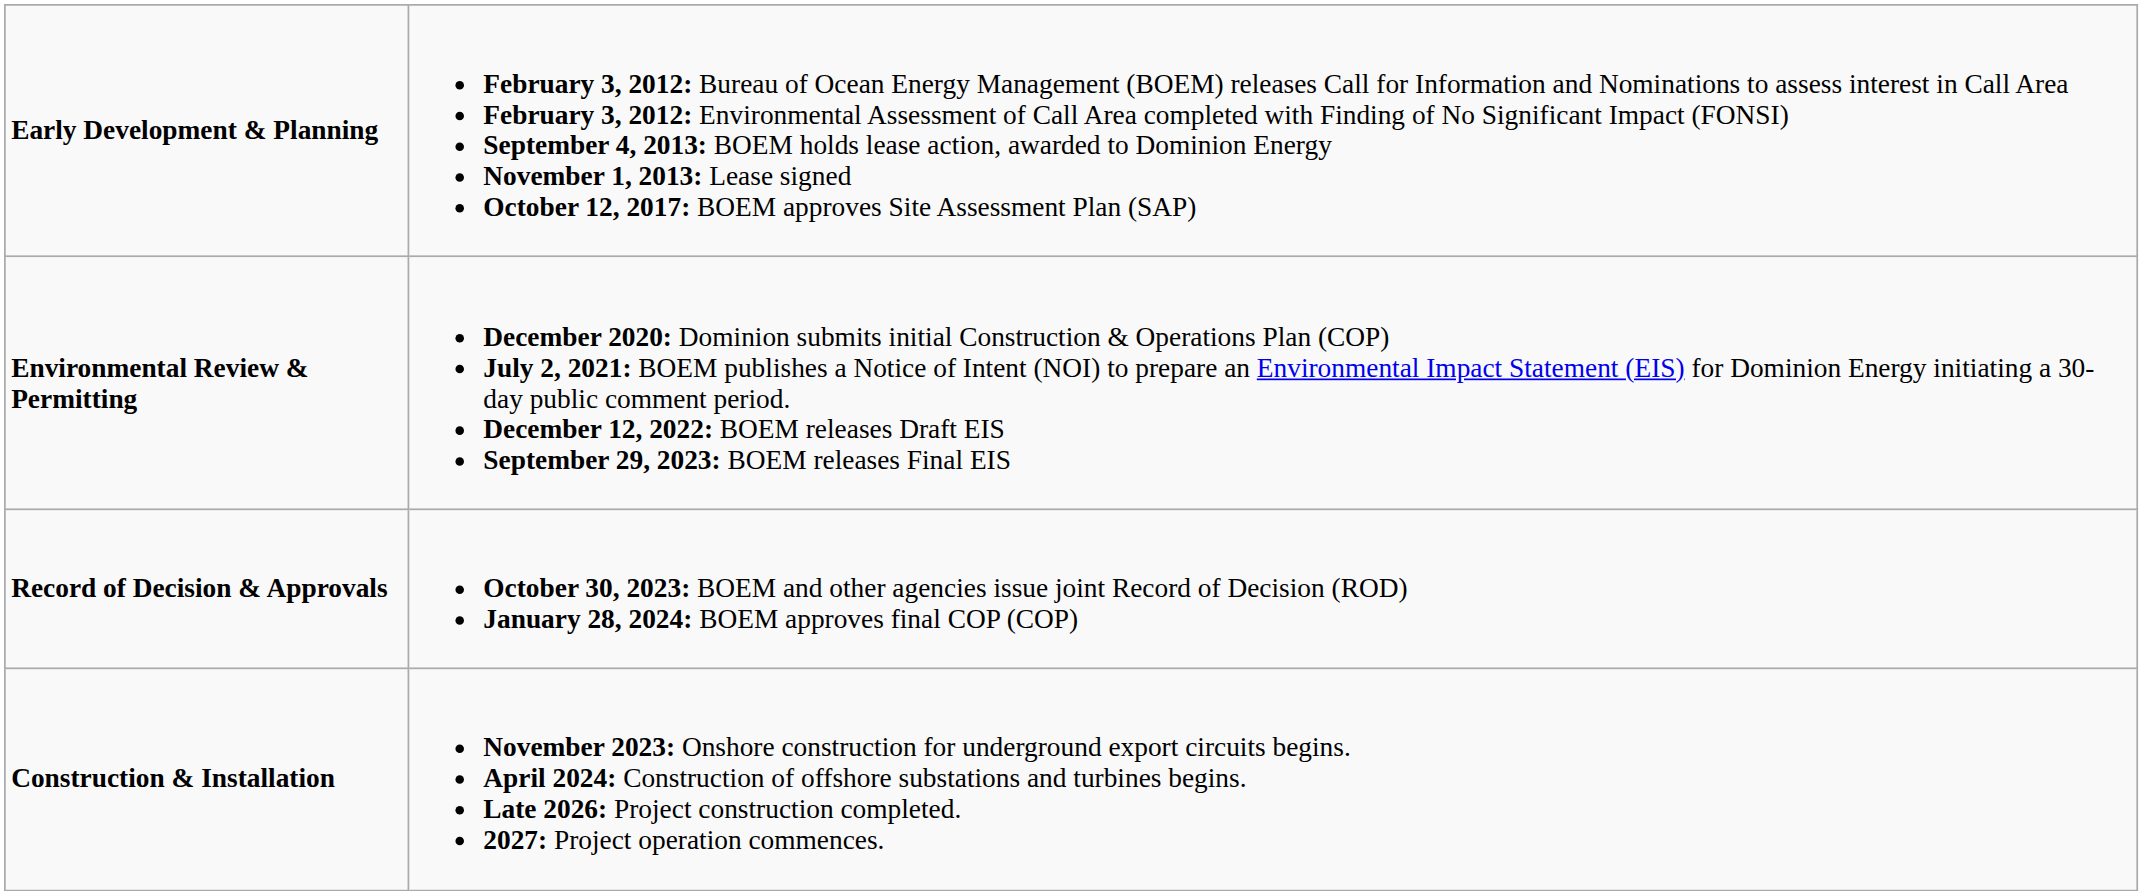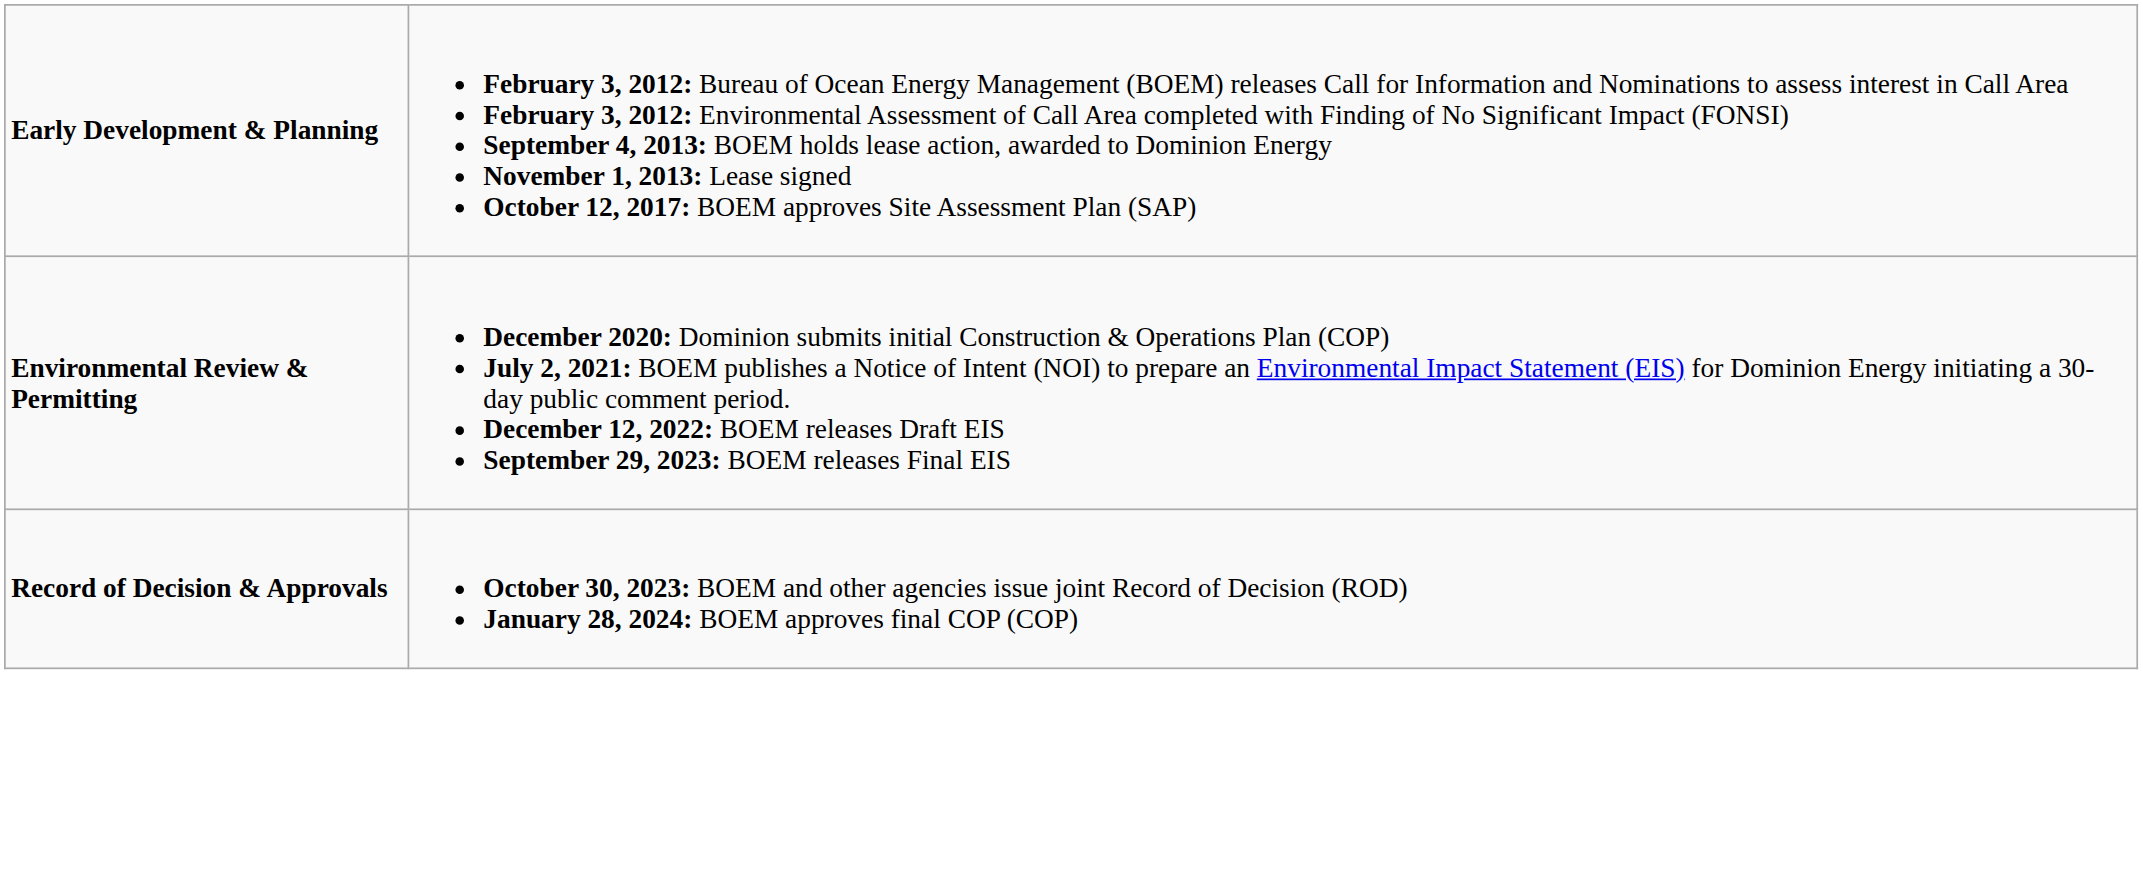- row: Construction & Installation | November 2023: Onshore construction for underground export circuits begins. April 2024: Construction of offshore substations and turbines begins. Late 2026: Project construction completed. 2027: Project operation commences.
